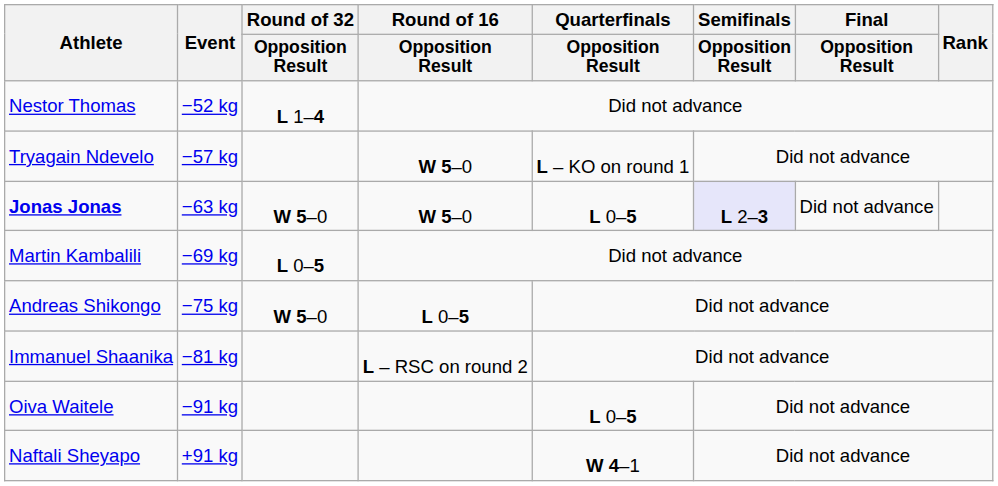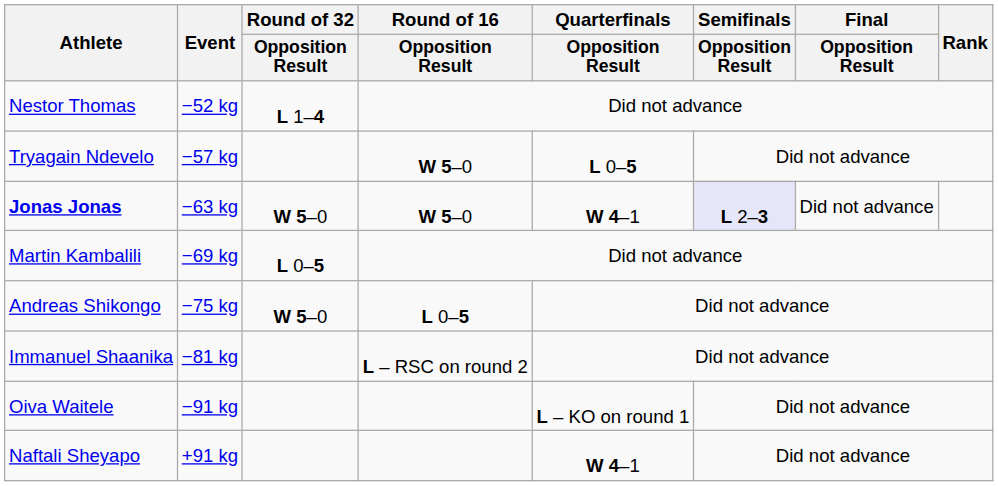Tryagain Ndevelo | Quarterfinals / Opposition Result: L – KO on round 1 -> L 0–5
Jonas Jonas | Quarterfinals / Opposition Result: L 0–5 -> W 4–1
Oiva Waitele | Quarterfinals / Opposition Result: L 0–5 -> L – KO on round 1
